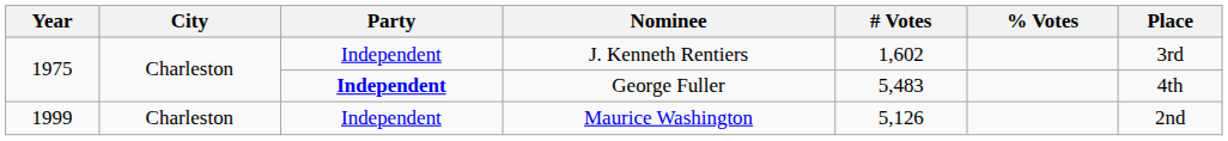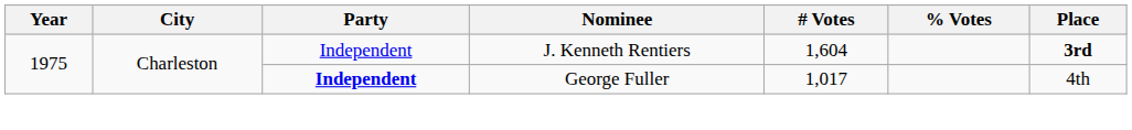J. Kenneth Rentiers | # Votes: 1,602 -> 1,604
J. Kenneth Rentiers | Place: normal -> bold
George Fuller | # Votes: 5,483 -> 1,017
- row: 1999 | Charleston | Independent | Maurice Washington | 5,126 | 2nd
